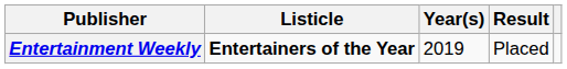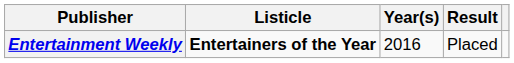Entertainment Weekly | Year(s): 2019 -> 2016
